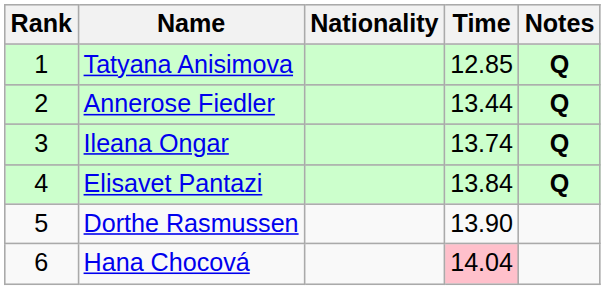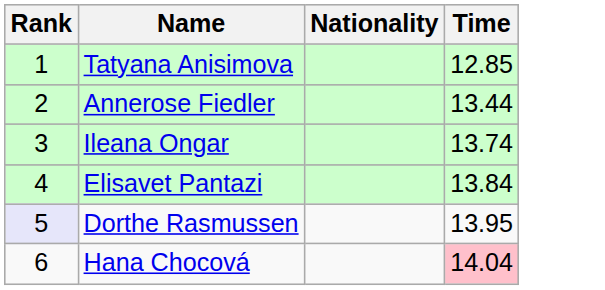- column: Notes | Q | Q | Q | Q
Dorthe Rasmussen | Rank: no background -> lavender background
Dorthe Rasmussen | Time: 13.90 -> 13.95
